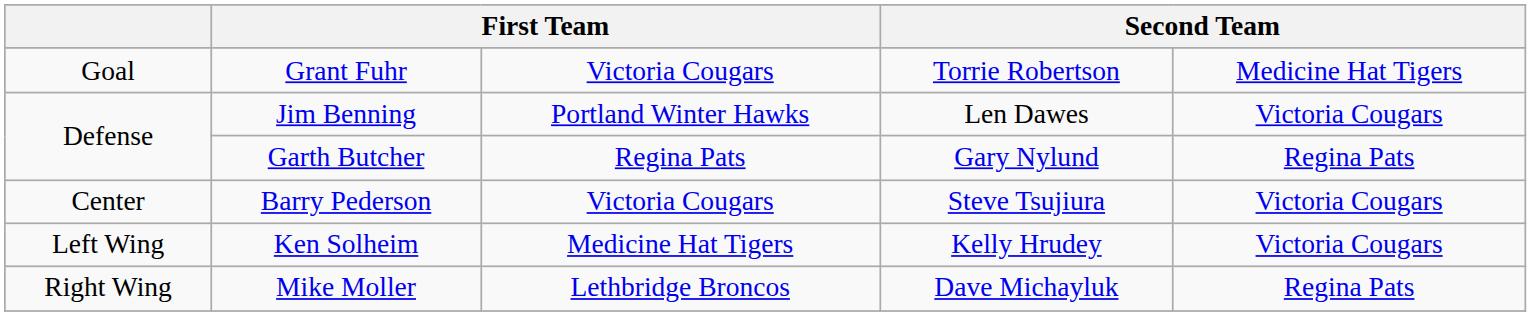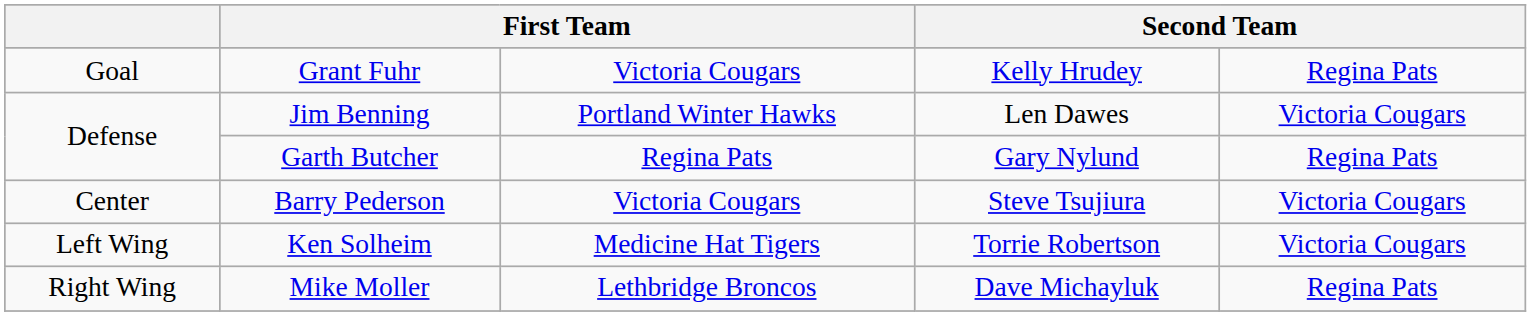Grant Fuhr | column 4: Torrie Robertson -> Kelly Hrudey
Grant Fuhr | column 5: Medicine Hat Tigers -> Regina Pats
Ken Solheim | column 4: Kelly Hrudey -> Torrie Robertson
